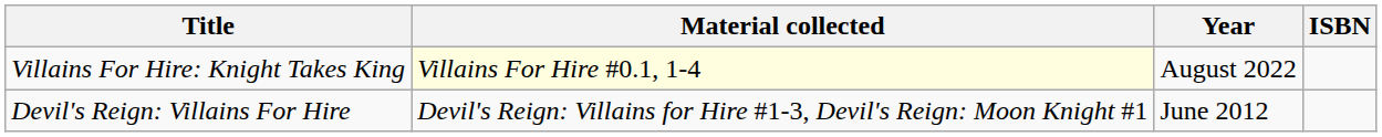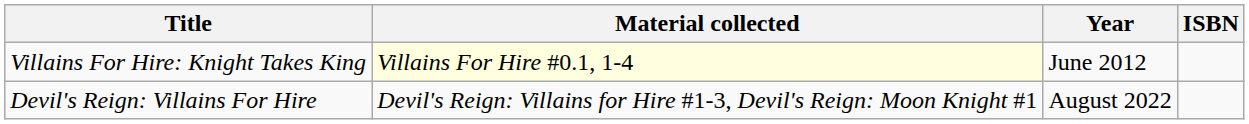Villains For Hire: Knight Takes King | Year: August 2022 -> June 2012
Devil's Reign: Villains For Hire | Year: June 2012 -> August 2022
